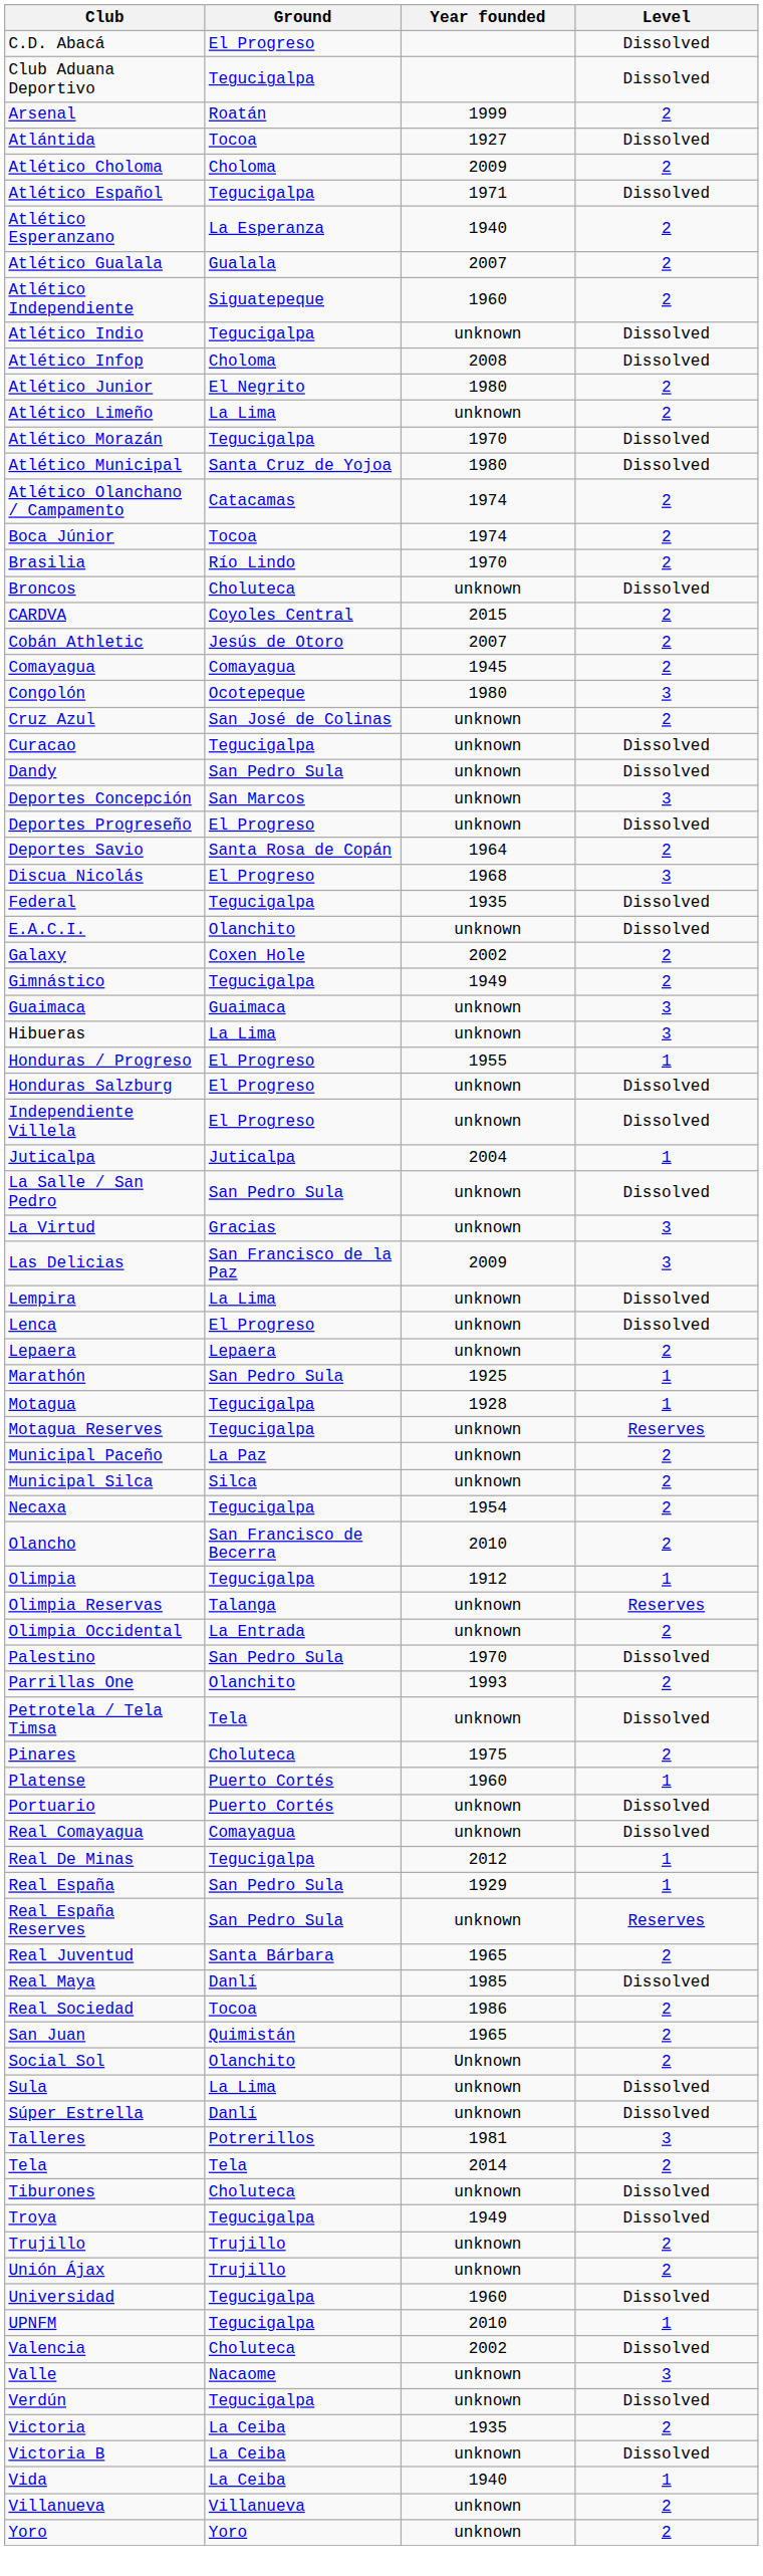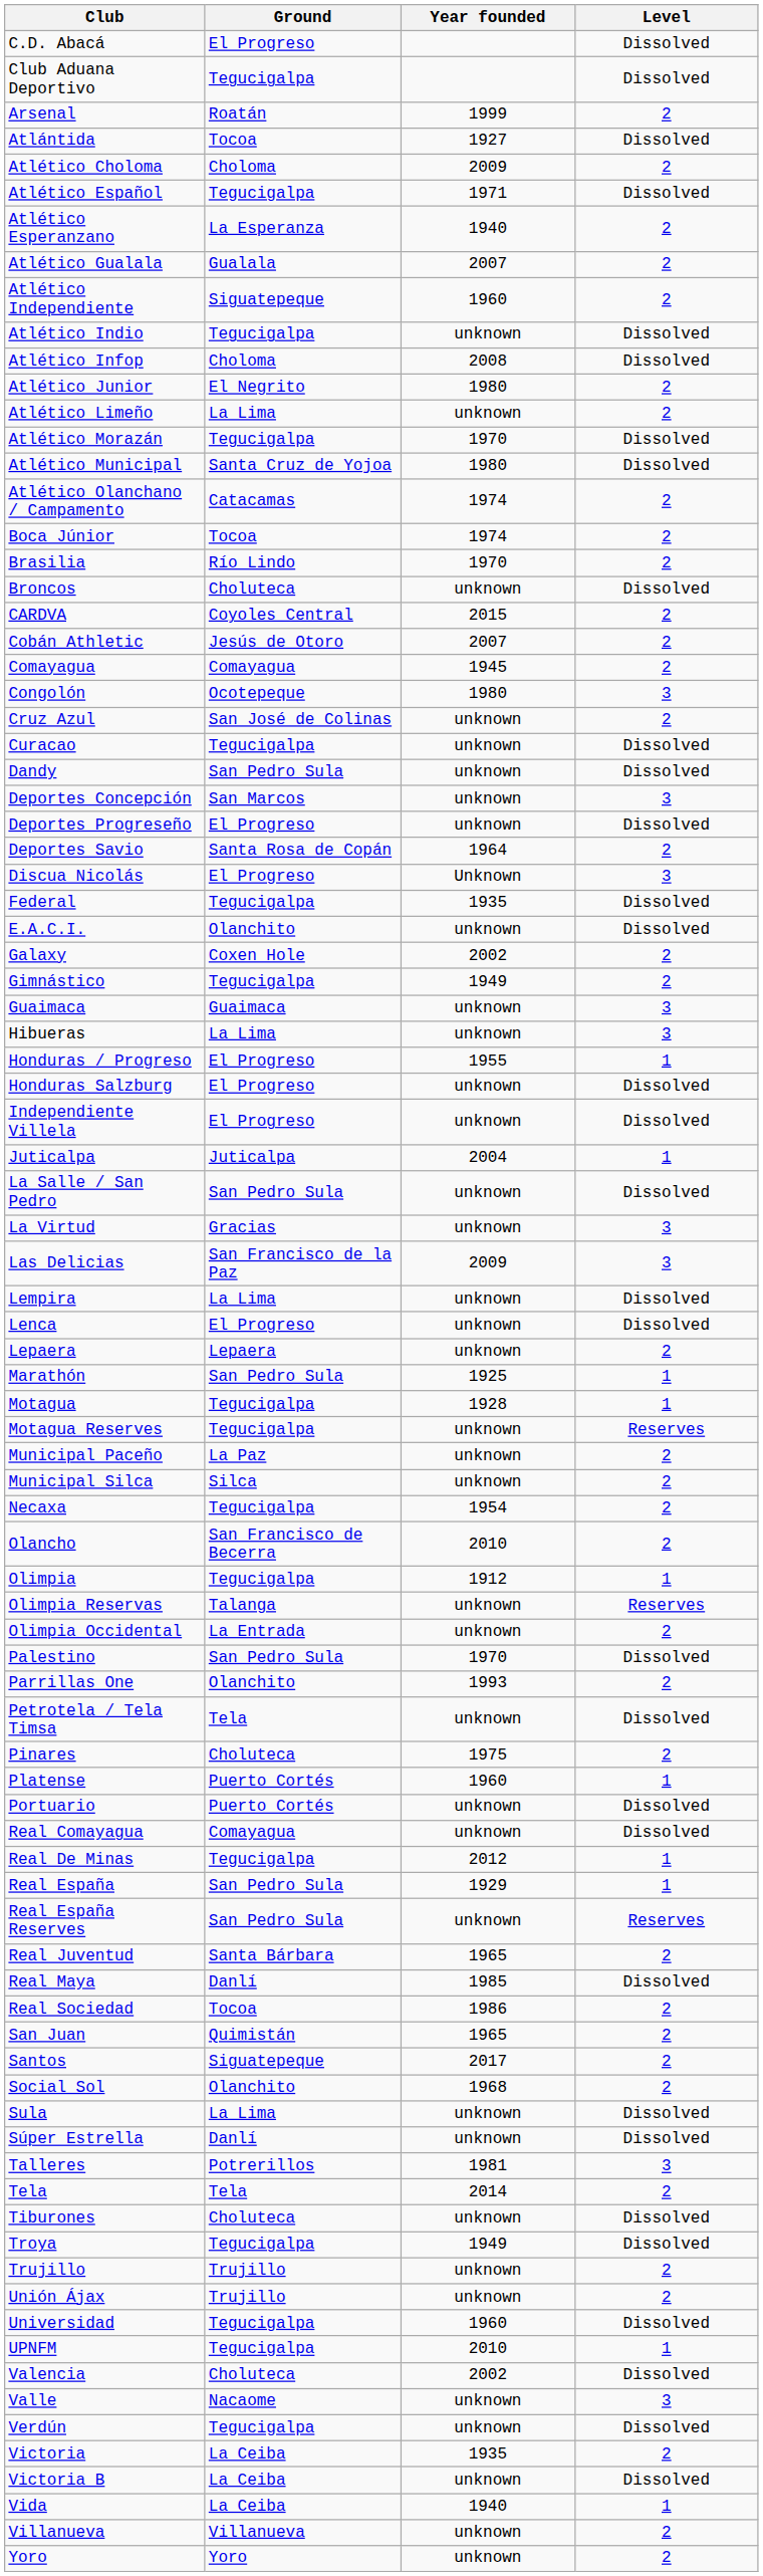Discua Nicolás | Year founded: 1968 -> Unknown
+ row: Santos | Siguatepeque | 2017 | 2
Social Sol | Year founded: Unknown -> 1968
